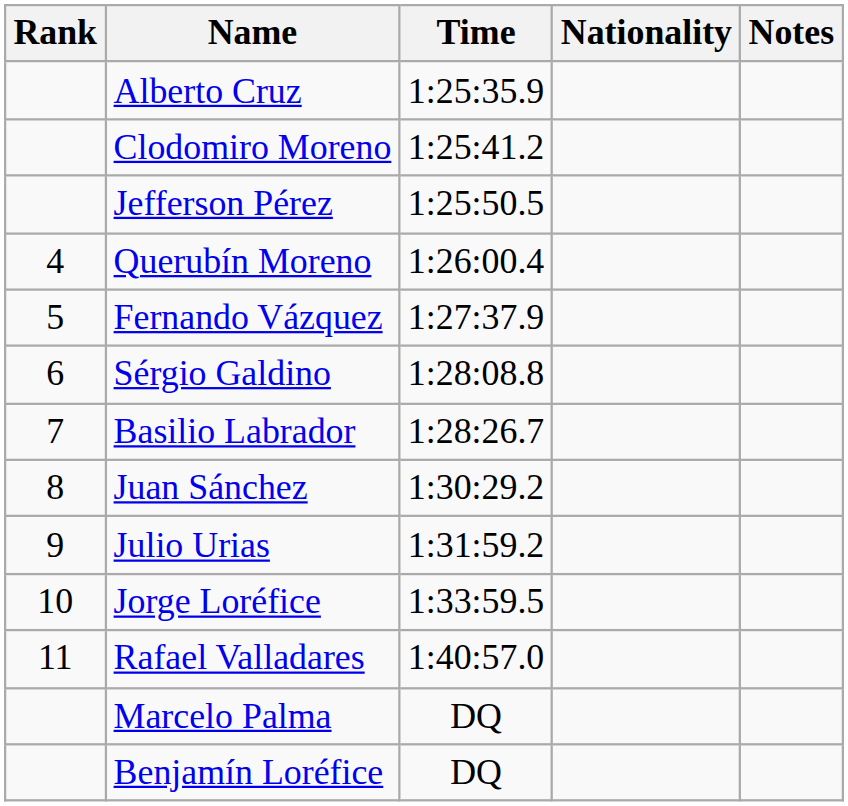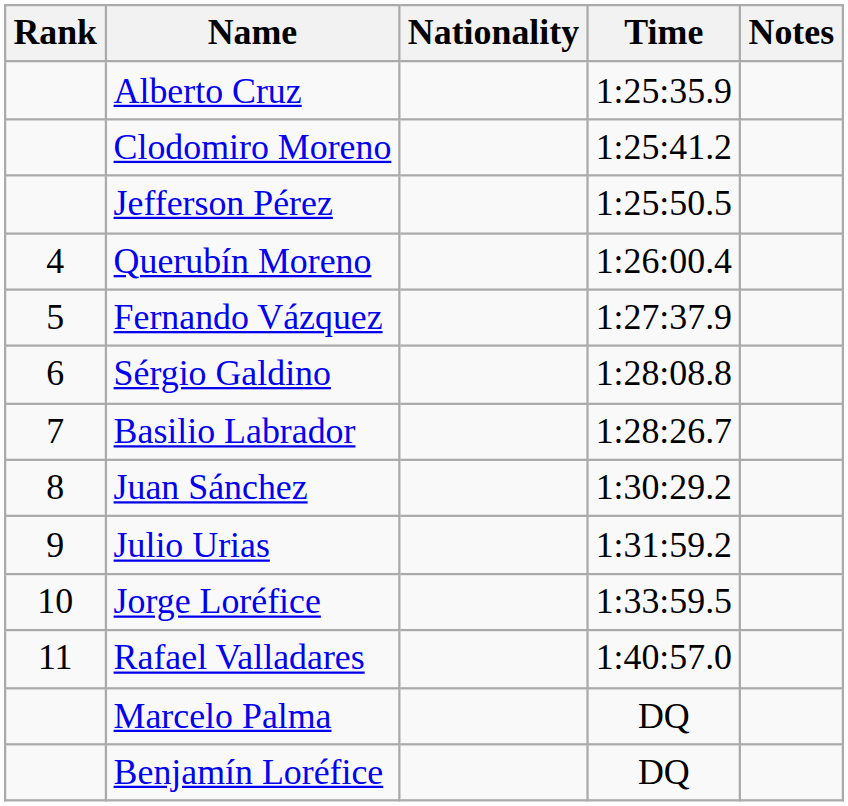columns swapped: Nationality <-> Time
